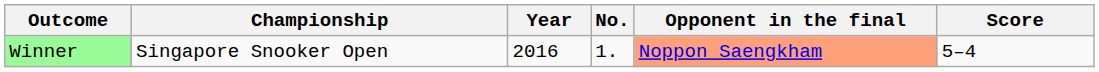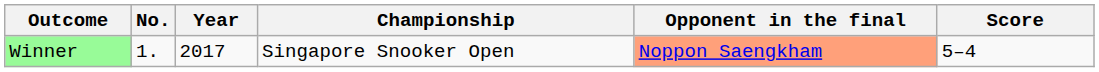columns swapped: No. <-> Championship
Winner | Year: 2016 -> 2017
